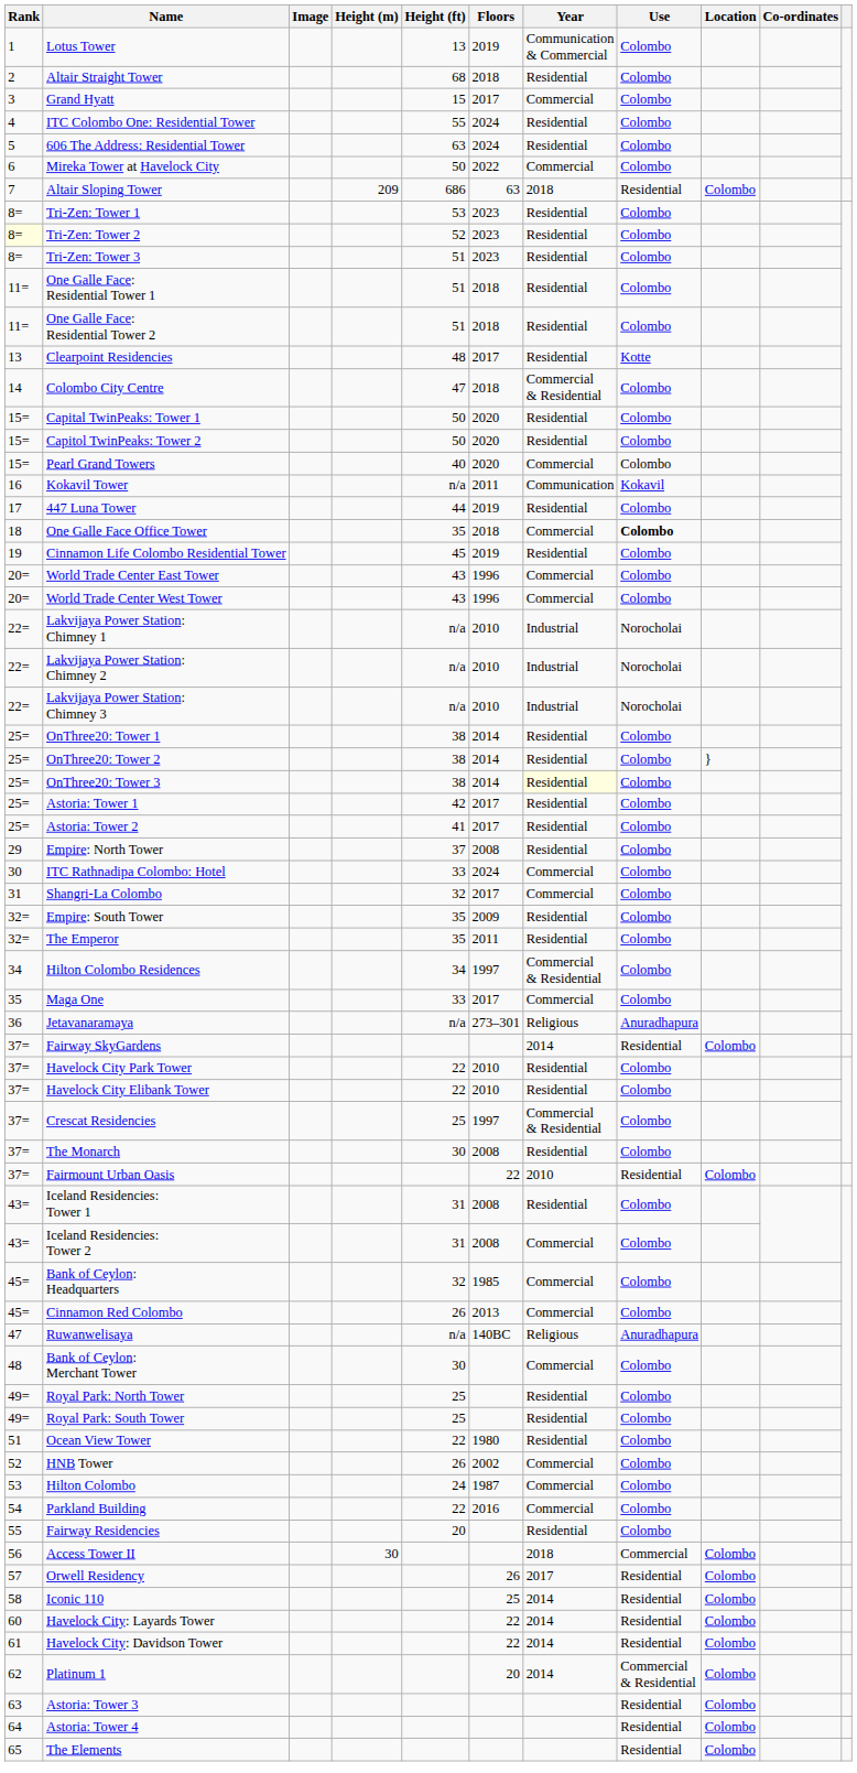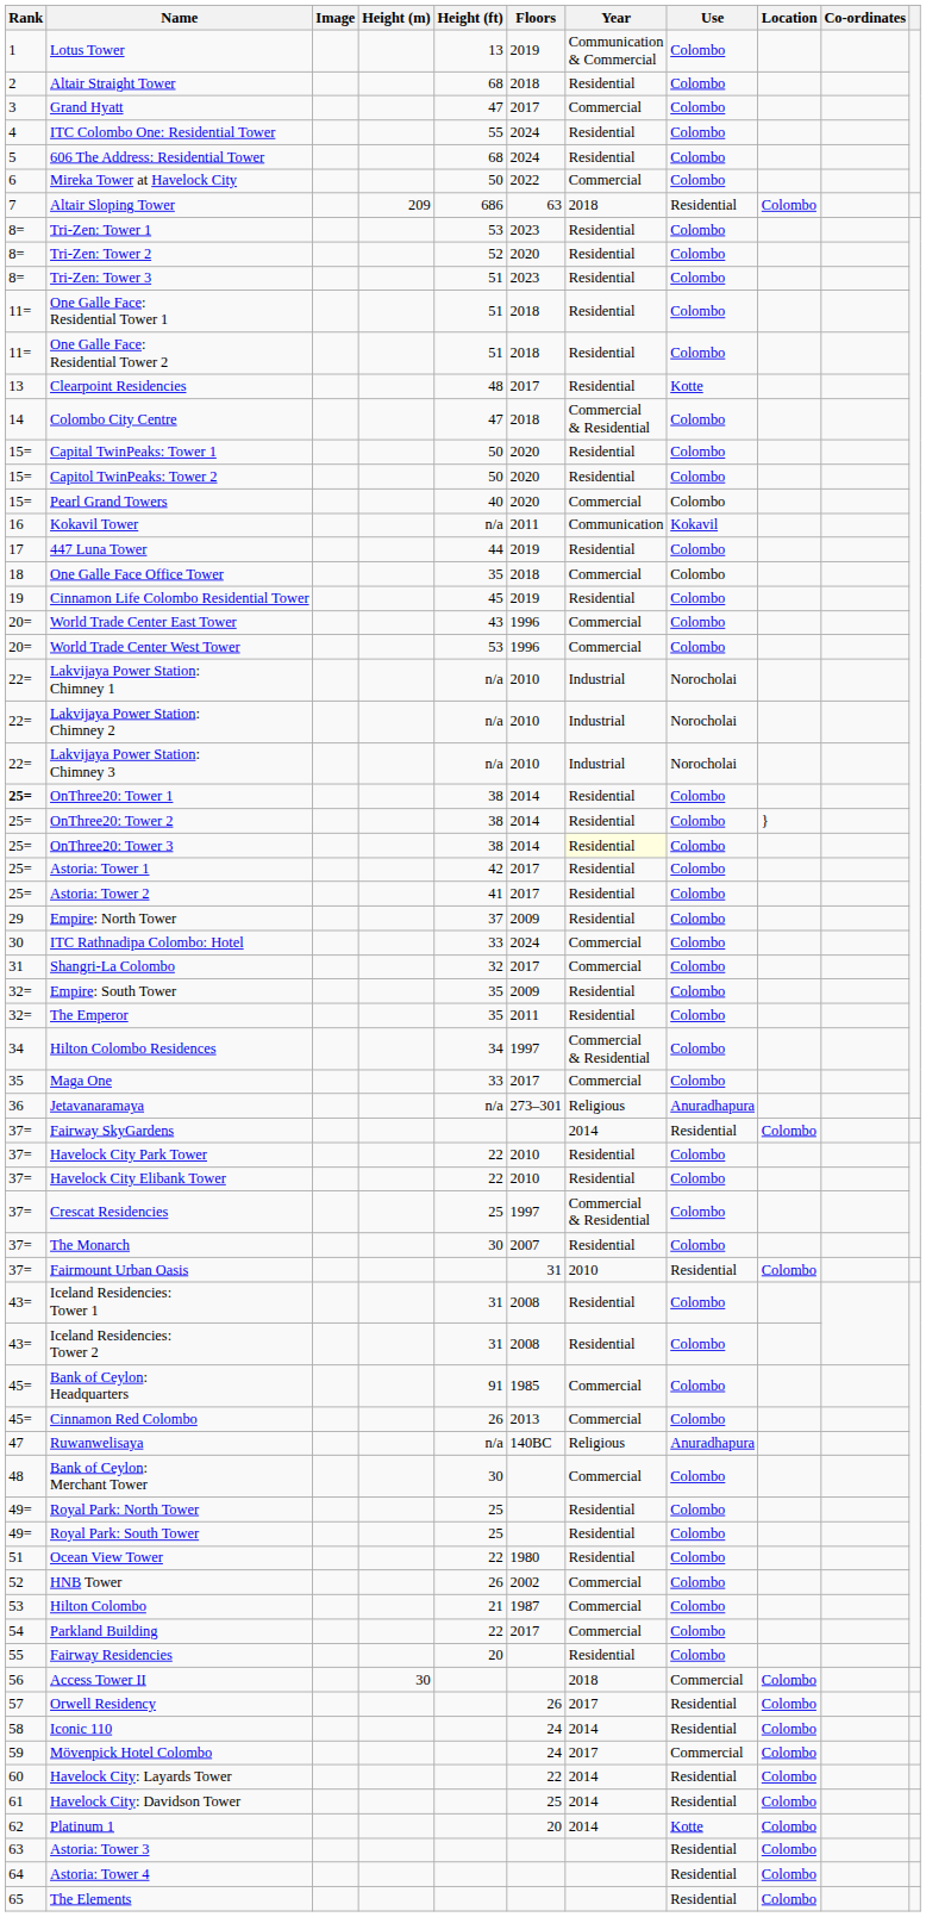Grand Hyatt | Height (ft): 15 -> 47
606 The Address: Residential Tower | Height (ft): 63 -> 68
Tri-Zen: Tower 2 | Rank: lightyellow background -> no background
Tri-Zen: Tower 2 | Floors: 2023 -> 2020
One Galle Face Office Tower | Use: bold -> normal
World Trade Center West Tower | Height (ft): 43 -> 53
OnThree20: Tower 1 | Rank: normal -> bold
Empire: North Tower | Floors: 2008 -> 2009
The Monarch | Floors: 2008 -> 2007
Fairmount Urban Oasis | Floors: 22 -> 31
Iceland Residencies: Tower 2 | Year: Commercial -> Residential
Bank of Ceylon: Headquarters | Height (ft): 32 -> 91
Hilton Colombo | Height (ft): 24 -> 21
Parkland Building | Floors: 2016 -> 2017
Iconic 110 | Floors: 25 -> 24
+ row: 59 | Mövenpick Hotel Colombo | 24 | 2017 | Commercial | Colombo
Havelock City: Davidson Tower | Floors: 22 -> 25
Platinum 1 | Use: Commercial & Residential -> Kotte
